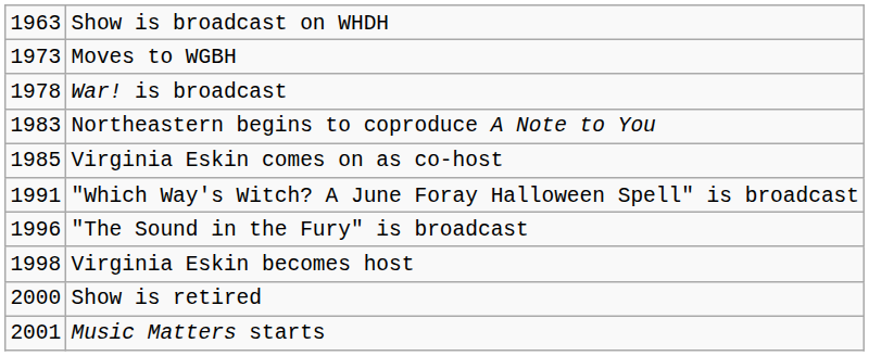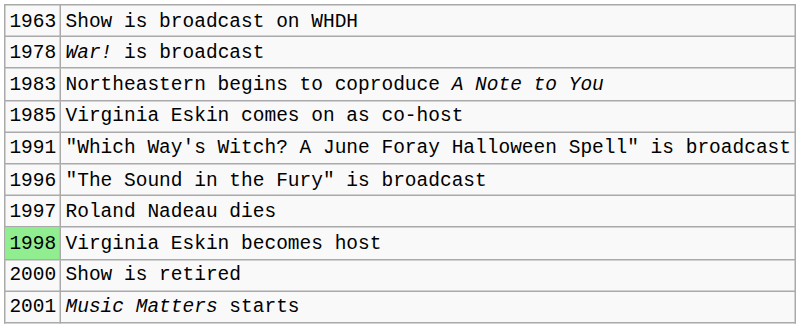- row: 1973 | Moves to WGBH
+ row: 1997 | Roland Nadeau dies
Virginia Eskin becomes host | column 1: no background -> lightgreen background
